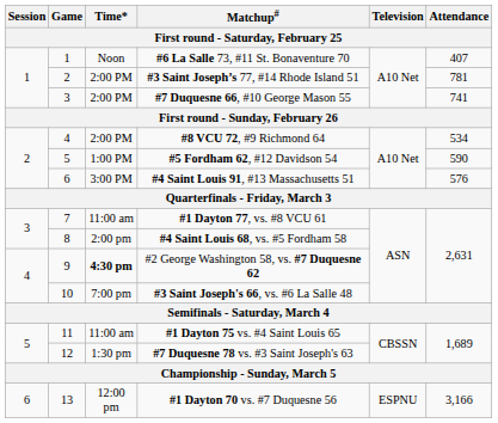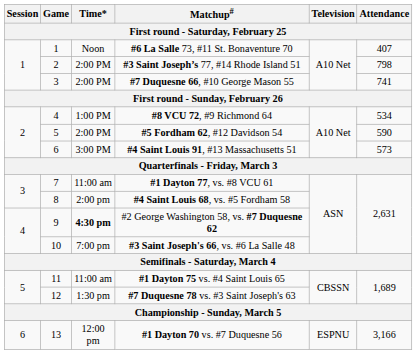#3 Saint Joseph’s 77, #14 Rhode Island 51 | Attendance: 781 -> 798
#8 VCU 72, #9 Richmond 64 | Time*: 2:00 PM -> 1:00 PM
#5 Fordham 62, #12 Davidson 54 | Time*: 1:00 PM -> 2:00 PM
#4 Saint Louis 91, #13 Massachusetts 51 | Attendance: 576 -> 573
